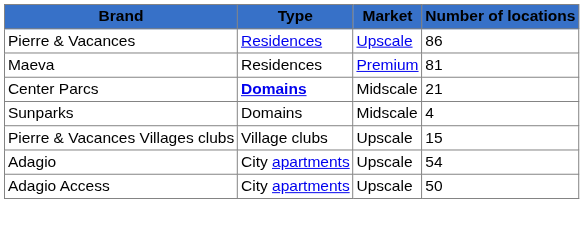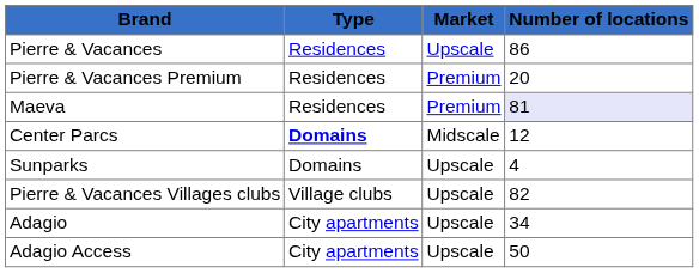+ row: Pierre & Vacances Premium | Residences | Premium | 20
Maeva | Number of locations: no background -> lavender background
Center Parcs | Number of locations: 21 -> 12
Sunparks | Market: Midscale -> Upscale
Pierre & Vacances Villages clubs | Number of locations: 15 -> 82
Adagio | Number of locations: 54 -> 34
